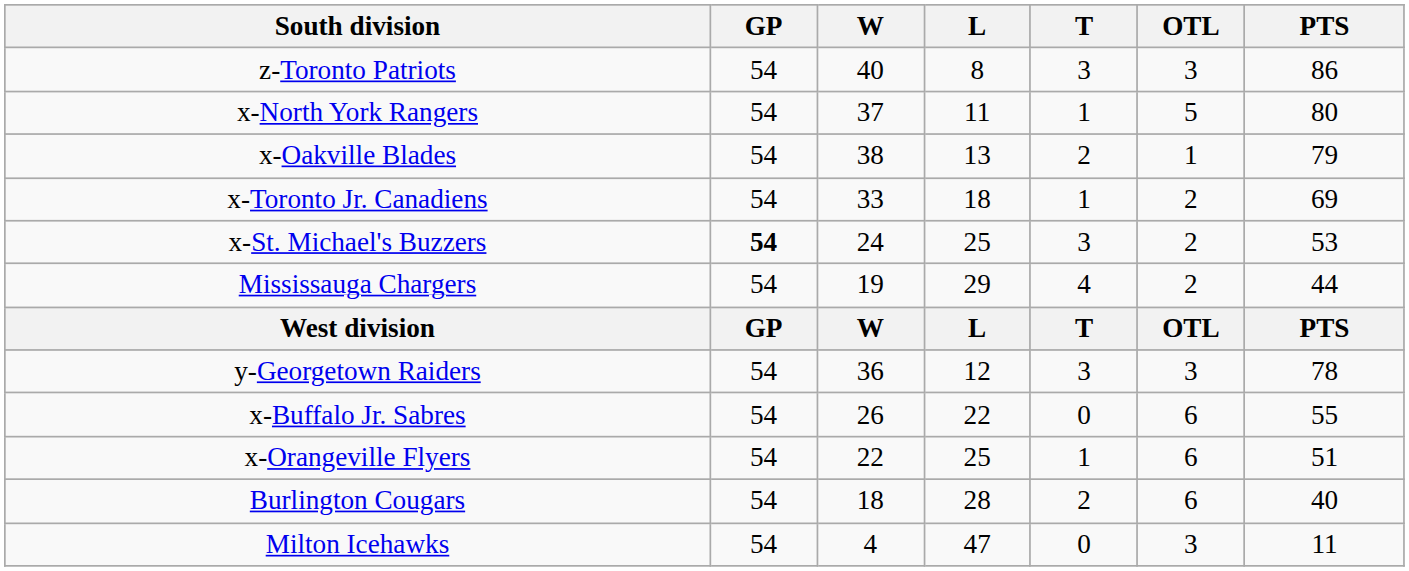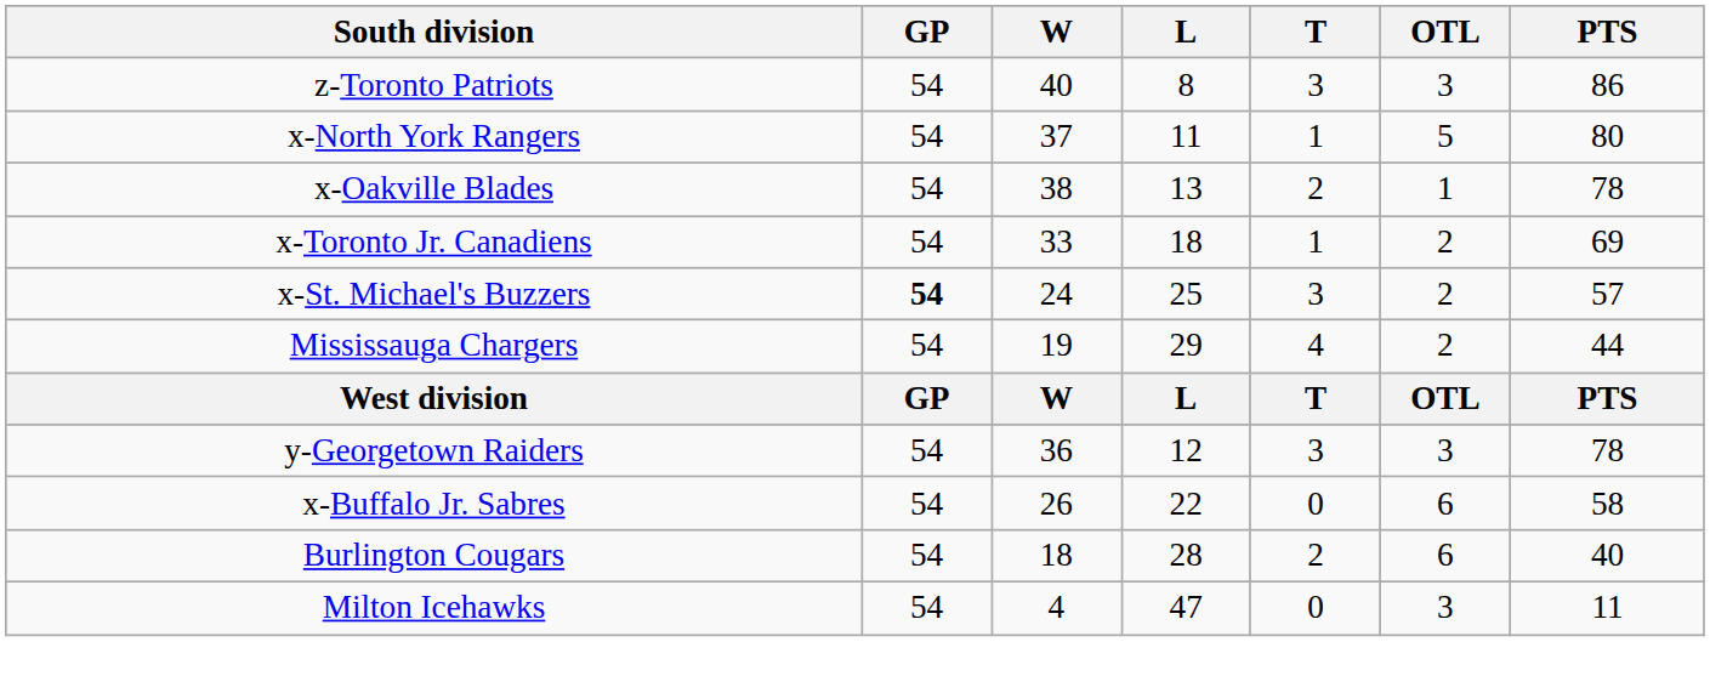x-Oakville Blades | PTS: 79 -> 78
x-St. Michael's Buzzers | PTS: 53 -> 57
x-Buffalo Jr. Sabres | PTS: 55 -> 58
- row: x-Orangeville Flyers | 54 | 22 | 25 | 1 | 6 | 51
